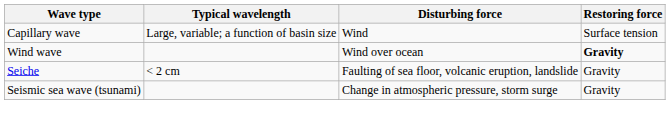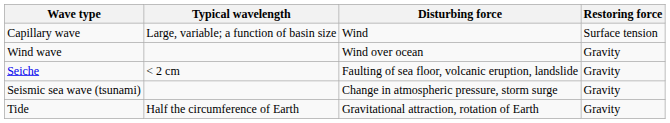Wind wave | Restoring force: bold -> normal
+ row: Tide | Half the circumference of Earth | Gravitational attraction, rotation of Earth | Gravity
